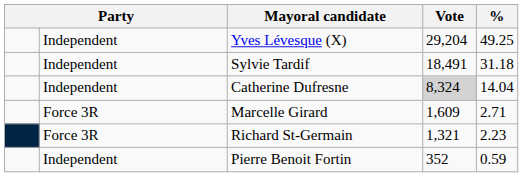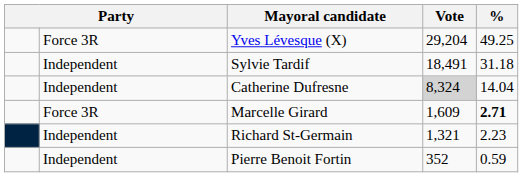Yves Lévesque (X) | column 2: Independent -> Force 3R
Marcelle Girard | %: normal -> bold
Richard St-Germain | column 2: Force 3R -> Independent
